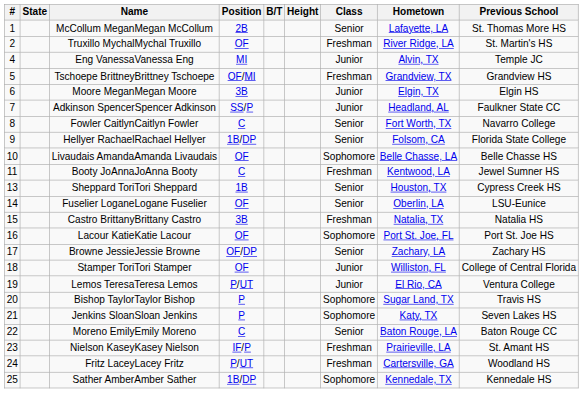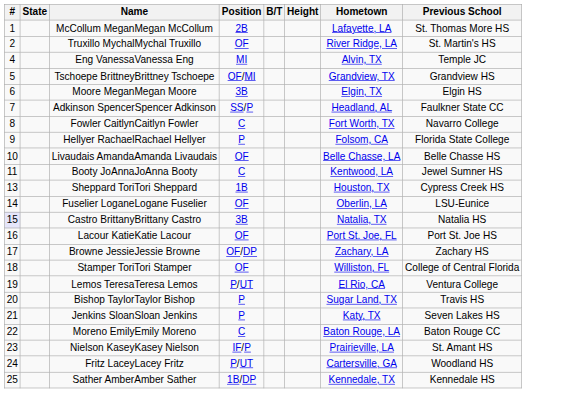- column: Class | Senior | Freshman | Junior | Freshman | Junior | Junior | Senior | Senior | Sophomore | Freshman | Senior | Senior | Freshman | Sophomore | Senior | Junior | Junior | Sophomore | Sophomore | Senior | Freshman | Freshman | Sophomore
Hellyer RachaelRachael Hellyer | Position: 1B/DP -> P
Castro BrittanyBrittany Castro | #: no background -> lavender background
